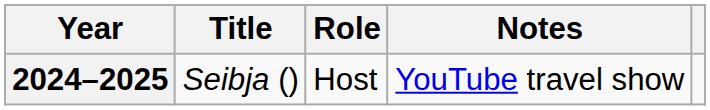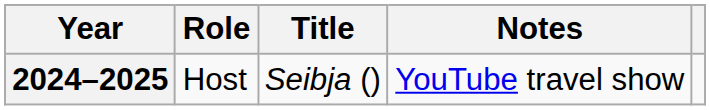columns swapped: Title <-> Role
